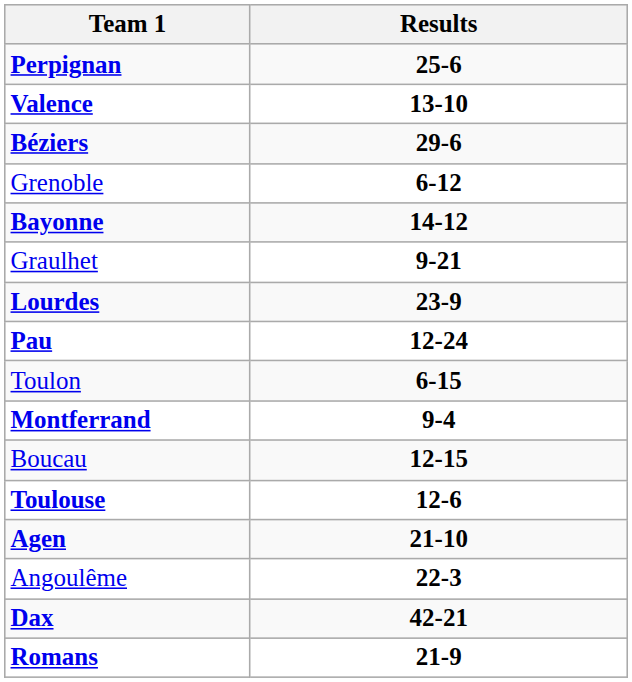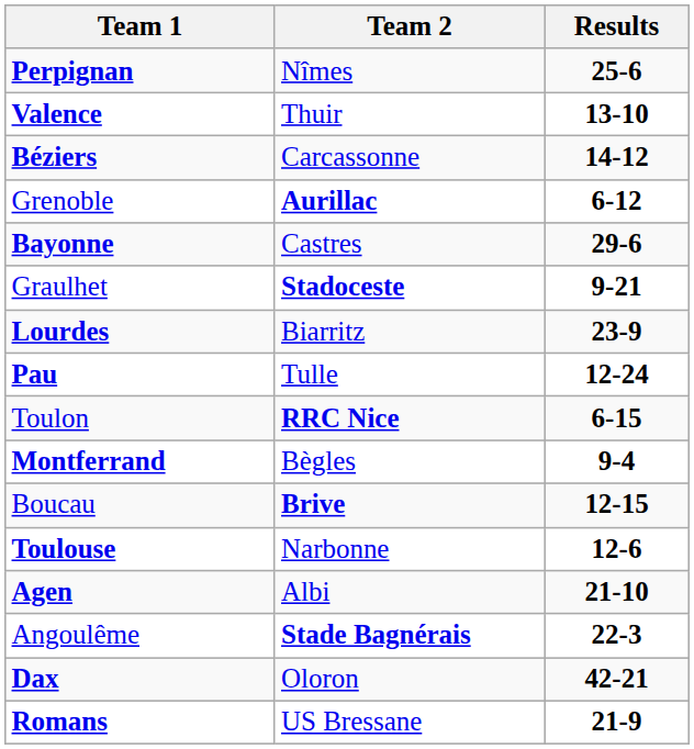+ column: Team 2 | Nîmes | Thuir | Carcassonne | Aurillac | Castres | Stadoceste | Biarritz | Tulle | RRC Nice | Bègles | Brive | Narbonne | Albi | Stade Bagnérais | Oloron | US Bressane
Béziers | Results: 29-6 -> 14-12
Bayonne | Results: 14-12 -> 29-6
